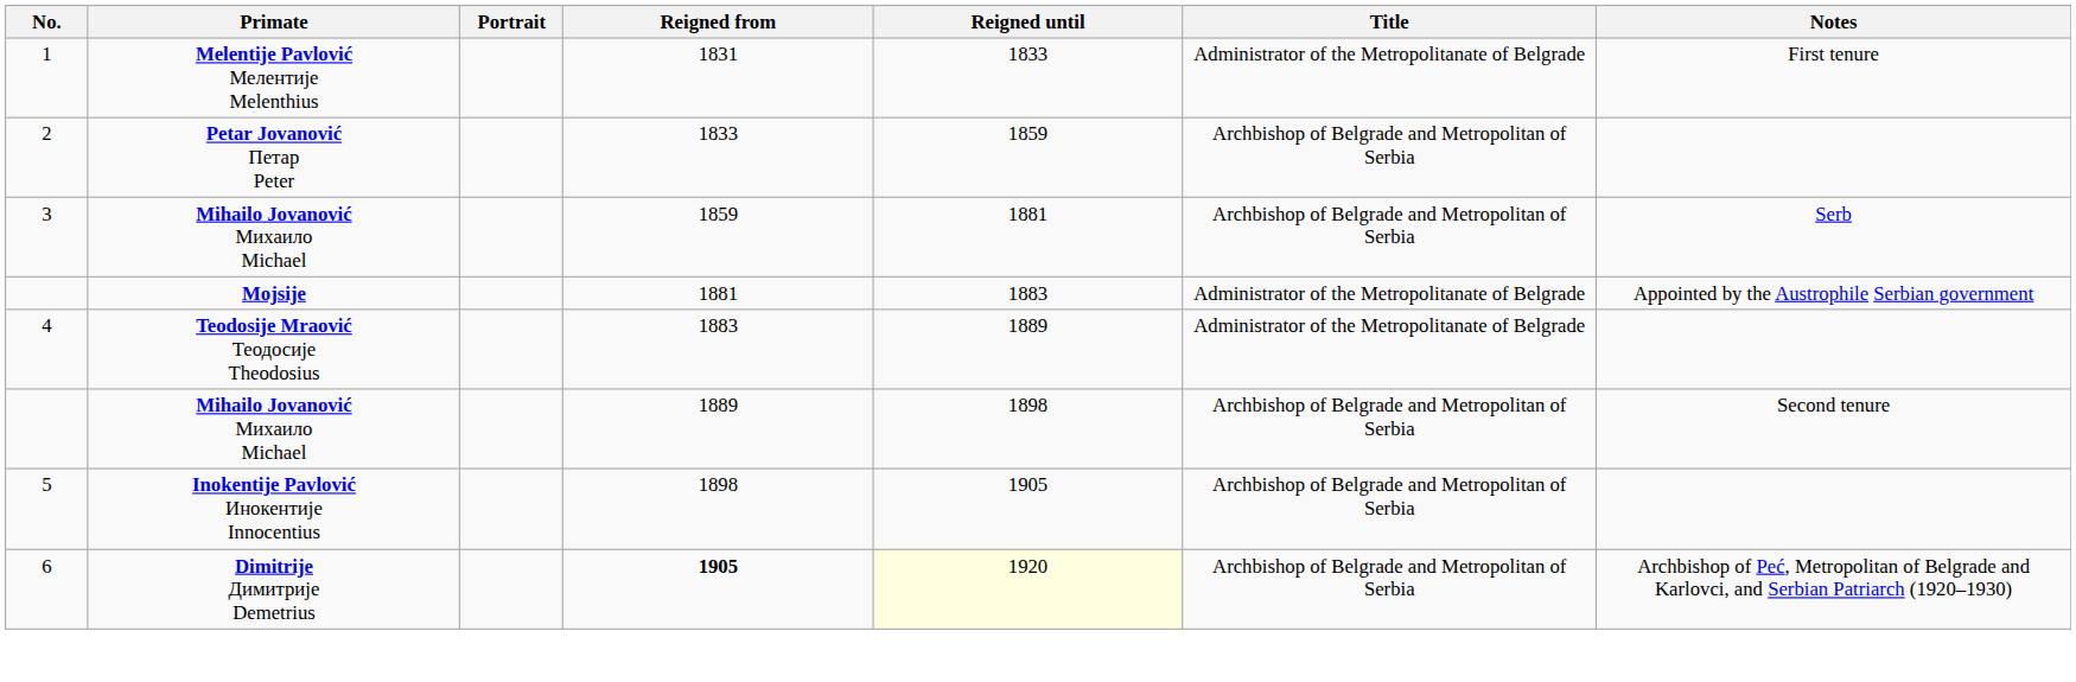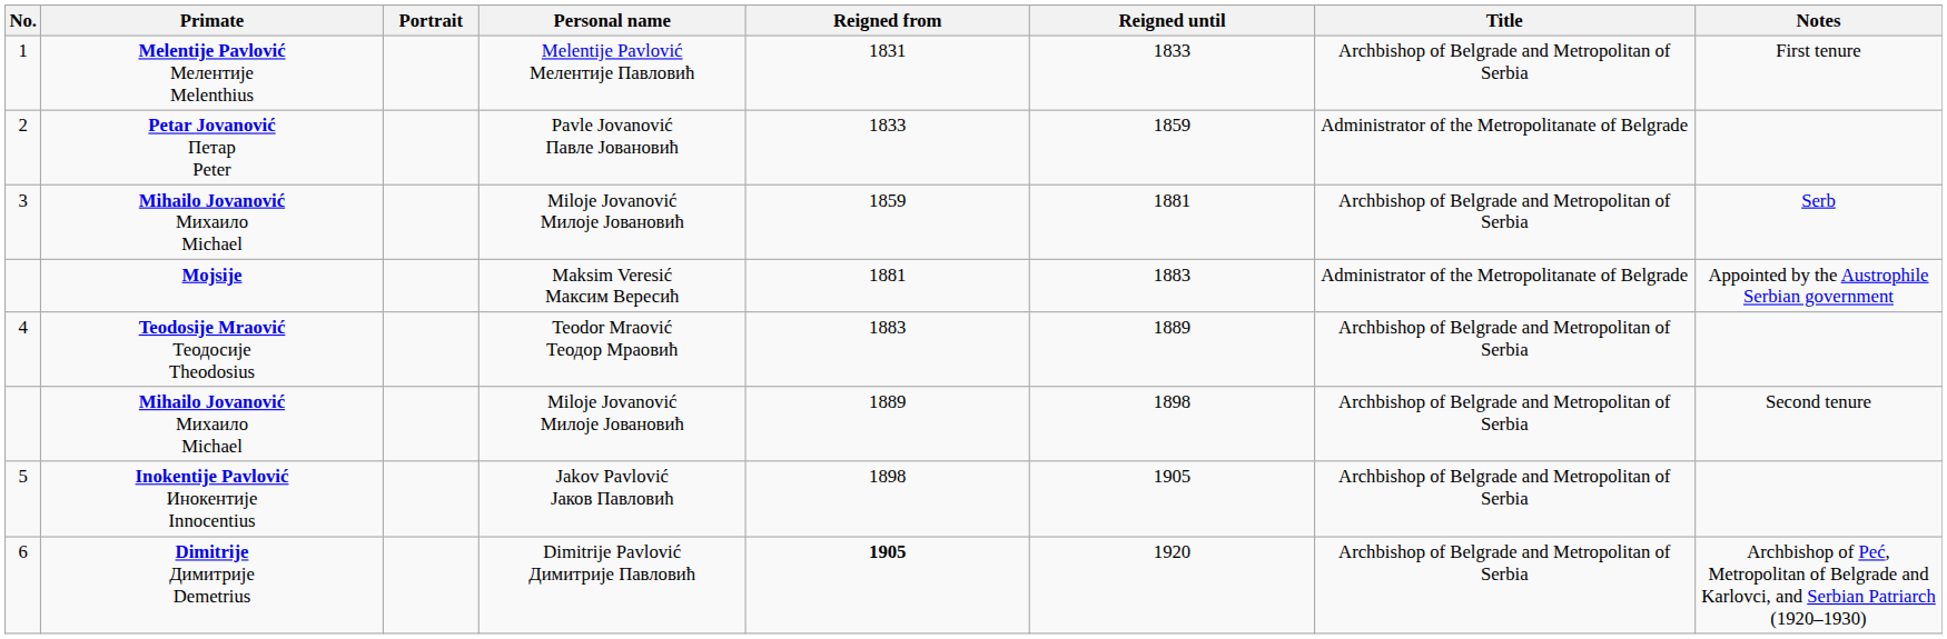+ column: Personal name | Melentije Pavlović Мелентије Павловић | Pavle Jovanović Павле Јовановић | Miloje Jovanović Милоје Јовановић | Maksim Veresić Максим Вересић | Teodor Mraović Теодор Мраовић | Miloje Jovanović Милоје Јовановић | Jakov Pavlović Јаков Павловић | Dimitrije Pavlović Димитрије Павловић
1 | Title: Administrator of the Metropolitanate of Belgrade -> Archbishop of Belgrade and Metropolitan of Serbia
2 | Title: Archbishop of Belgrade and Metropolitan of Serbia -> Administrator of the Metropolitanate of Belgrade
4 | Title: Administrator of the Metropolitanate of Belgrade -> Archbishop of Belgrade and Metropolitan of Serbia
6 | Reigned until: lightyellow background -> no background
